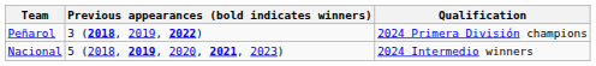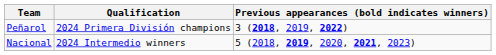columns swapped: Qualification <-> Previous appearances (bold indicates winners)
